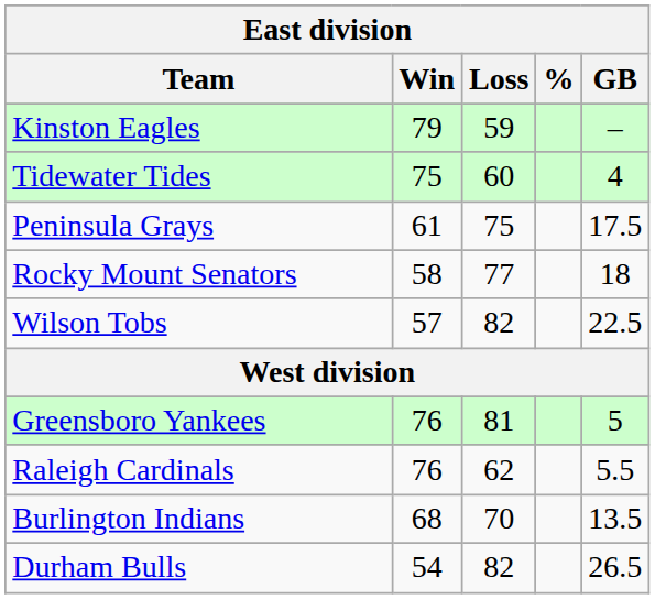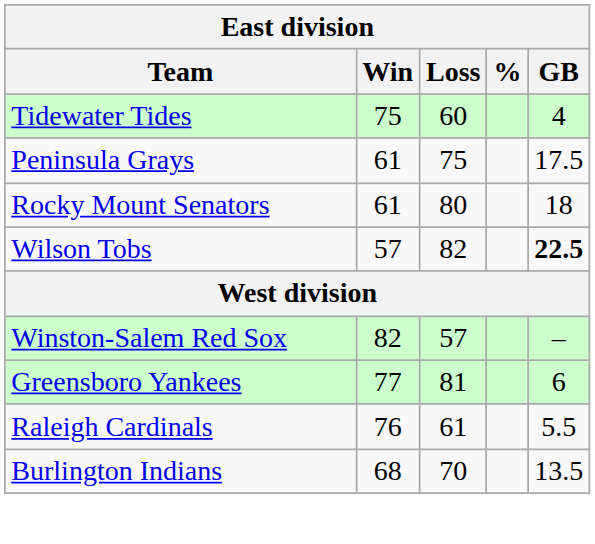- row: Kinston Eagles | 79 | 59 | –
Rocky Mount Senators | Win: 58 -> 61
Rocky Mount Senators | Loss: 77 -> 80
Wilson Tobs | GB: normal -> bold
+ row: Winston-Salem Red Sox | 82 | 57 | –
Greensboro Yankees | Win: 76 -> 77
Greensboro Yankees | GB: 5 -> 6
Raleigh Cardinals | Loss: 62 -> 61
- row: Durham Bulls | 54 | 82 | 26.5
